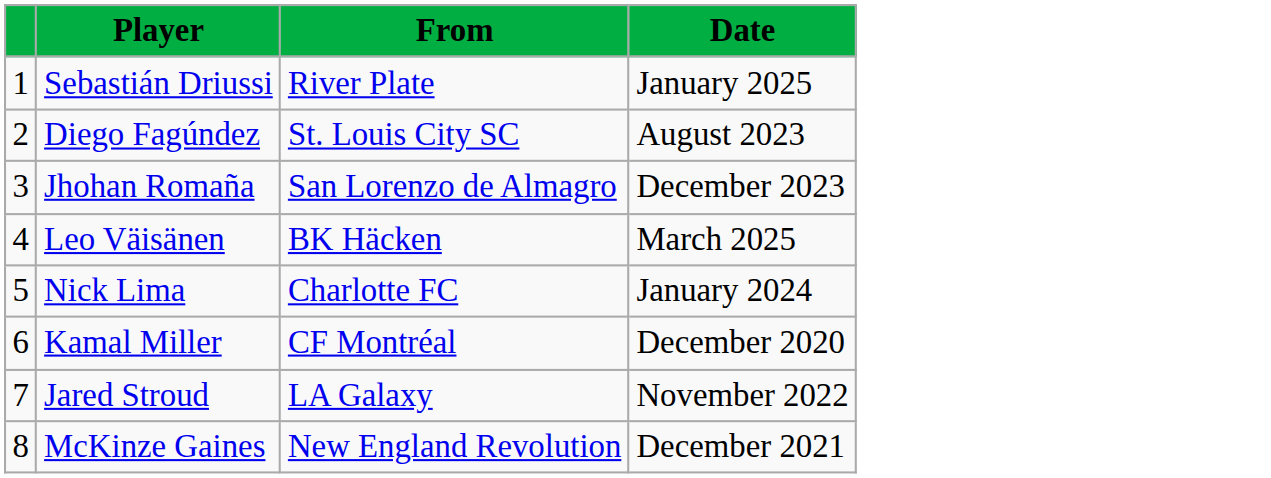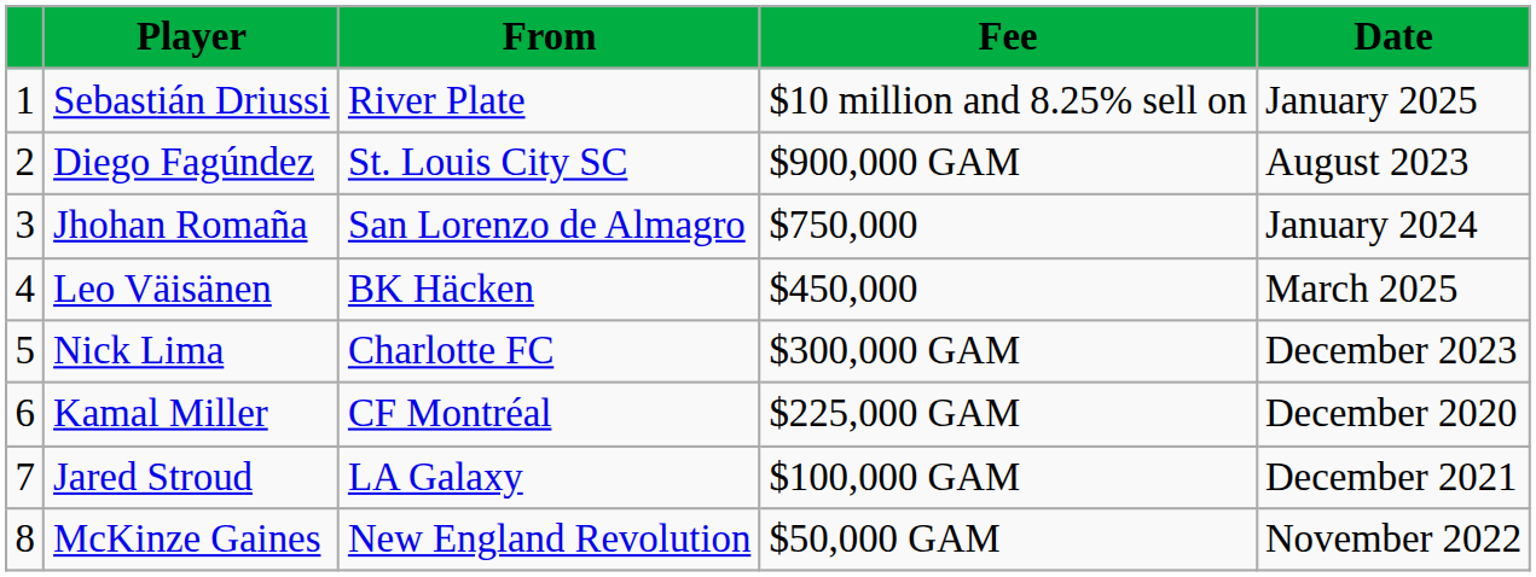+ column: Fee | $10 million and 8.25% sell on | $900,000 GAM | $750,000 | $450,000 | $300,000 GAM | $225,000 GAM | $100,000 GAM | $50,000 GAM
Jhohan Romaña | Date: December 2023 -> January 2024
Nick Lima | Date: January 2024 -> December 2023
Jared Stroud | Date: November 2022 -> December 2021
McKinze Gaines | Date: December 2021 -> November 2022
